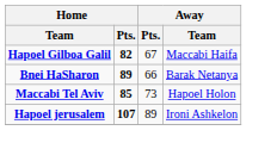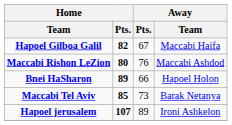+ row: Maccabi Rishon LeZion | 80 | 76 | Maccabi Ashdod
Bnei HaSharon | Away / Team: Barak Netanya -> Hapoel Holon
Maccabi Tel Aviv | Away / Team: Hapoel Holon -> Barak Netanya
